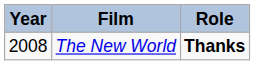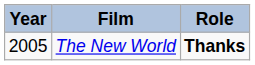The New World | Year: 2008 -> 2005
